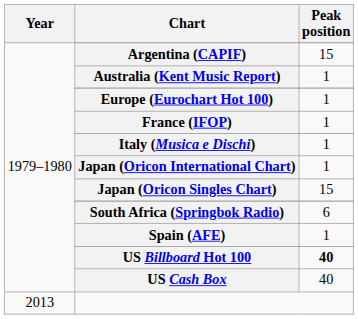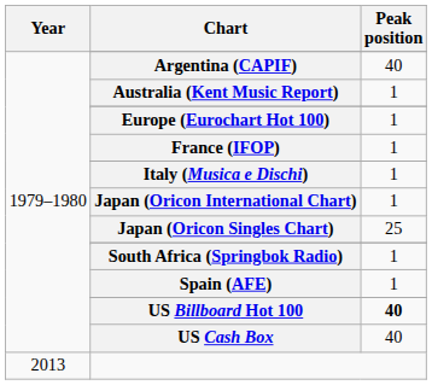Argentina (CAPIF) | Peak position: 15 -> 40
Japan (Oricon Singles Chart) | Peak position: 15 -> 25
South Africa (Springbok Radio) | Peak position: 6 -> 1
